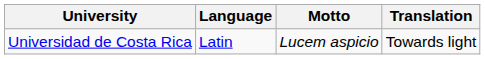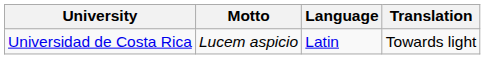columns swapped: Motto <-> Language
